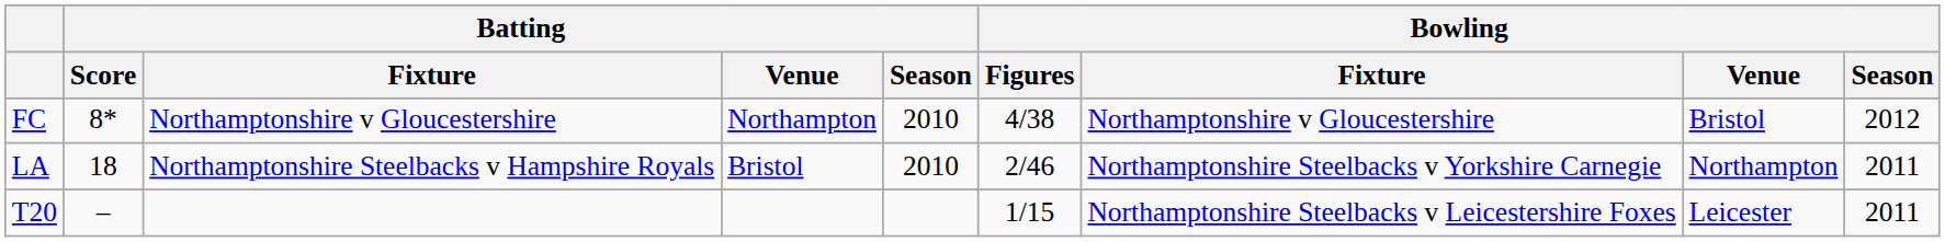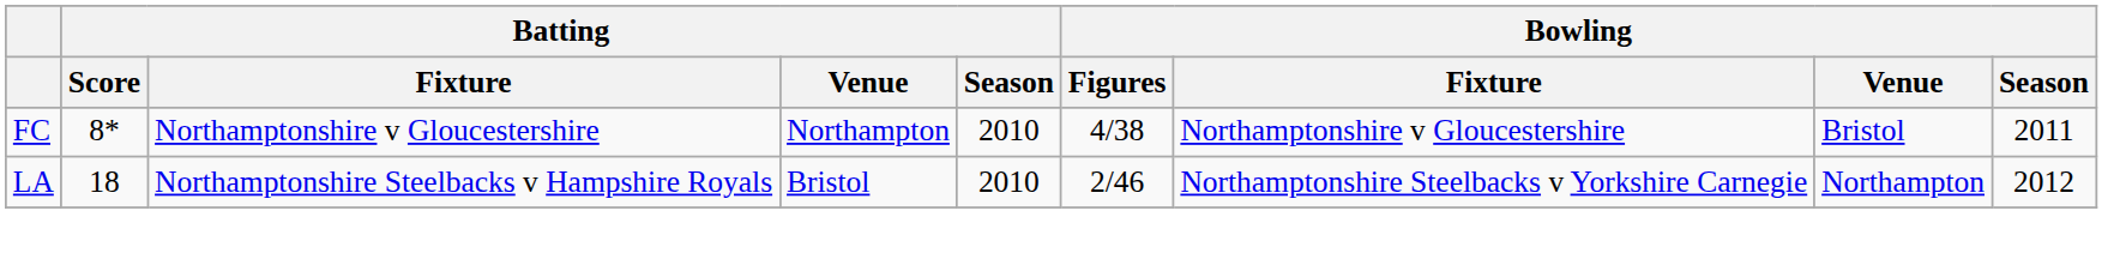FC | Bowling / Season: 2012 -> 2011
LA | Bowling / Season: 2011 -> 2012
- row: T20 | – | 1/15 | Northamptonshire Steelbacks v Leicestershire Foxes | Leicester | 2011
